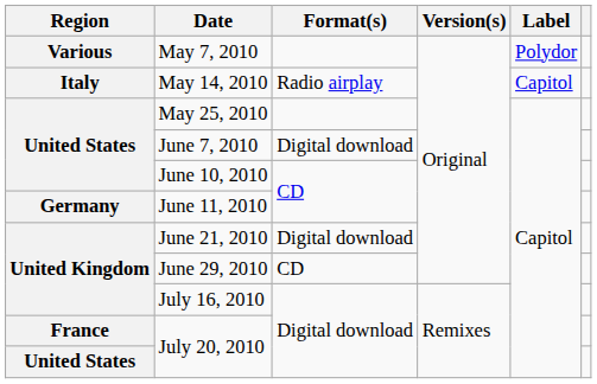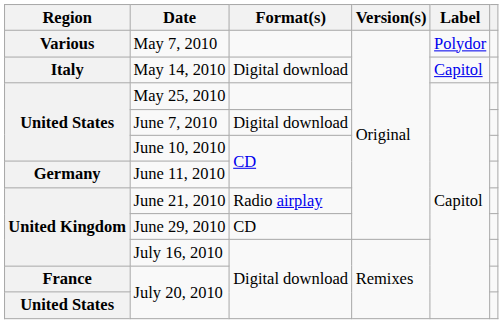May 14, 2010 | Format(s): Radio airplay -> Digital download
June 21, 2010 | Format(s): Digital download -> Radio airplay
